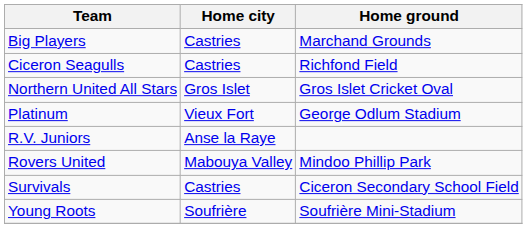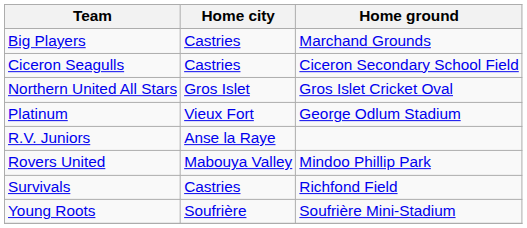Ciceron Seagulls | Home ground: Richfond Field -> Ciceron Secondary School Field
Survivals | Home ground: Ciceron Secondary School Field -> Richfond Field
